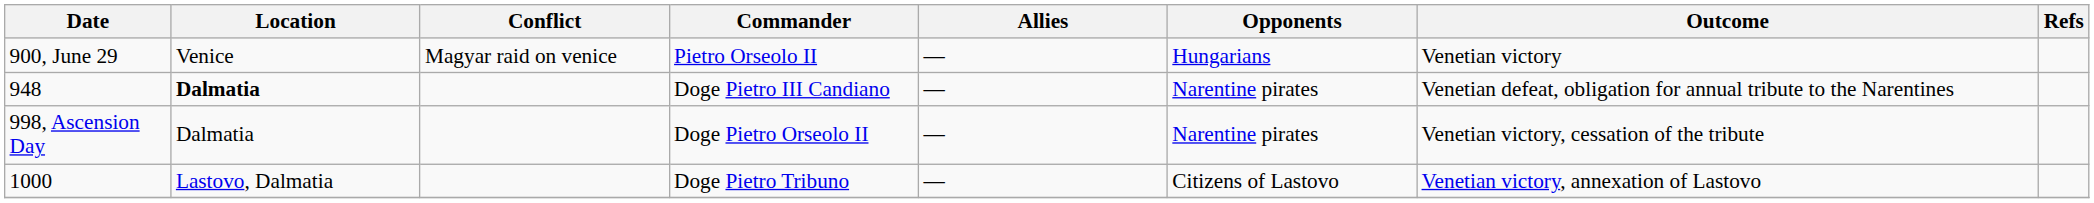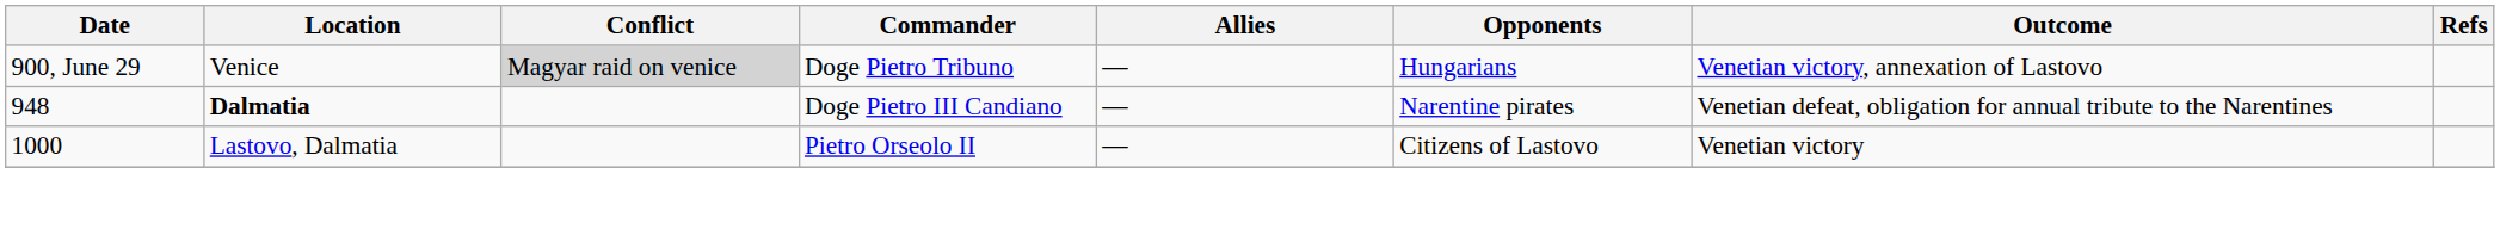900, June 29 | Conflict: no background -> lightgrey background
900, June 29 | Commander: Pietro Orseolo II -> Doge Pietro Tribuno
900, June 29 | Outcome: Venetian victory -> Venetian victory, annexation of Lastovo
- row: 998, Ascension Day | Dalmatia | Doge Pietro Orseolo II | — | Narentine pirates | Venetian victory, cessation of the tribute
1000 | Commander: Doge Pietro Tribuno -> Pietro Orseolo II
1000 | Outcome: Venetian victory, annexation of Lastovo -> Venetian victory
